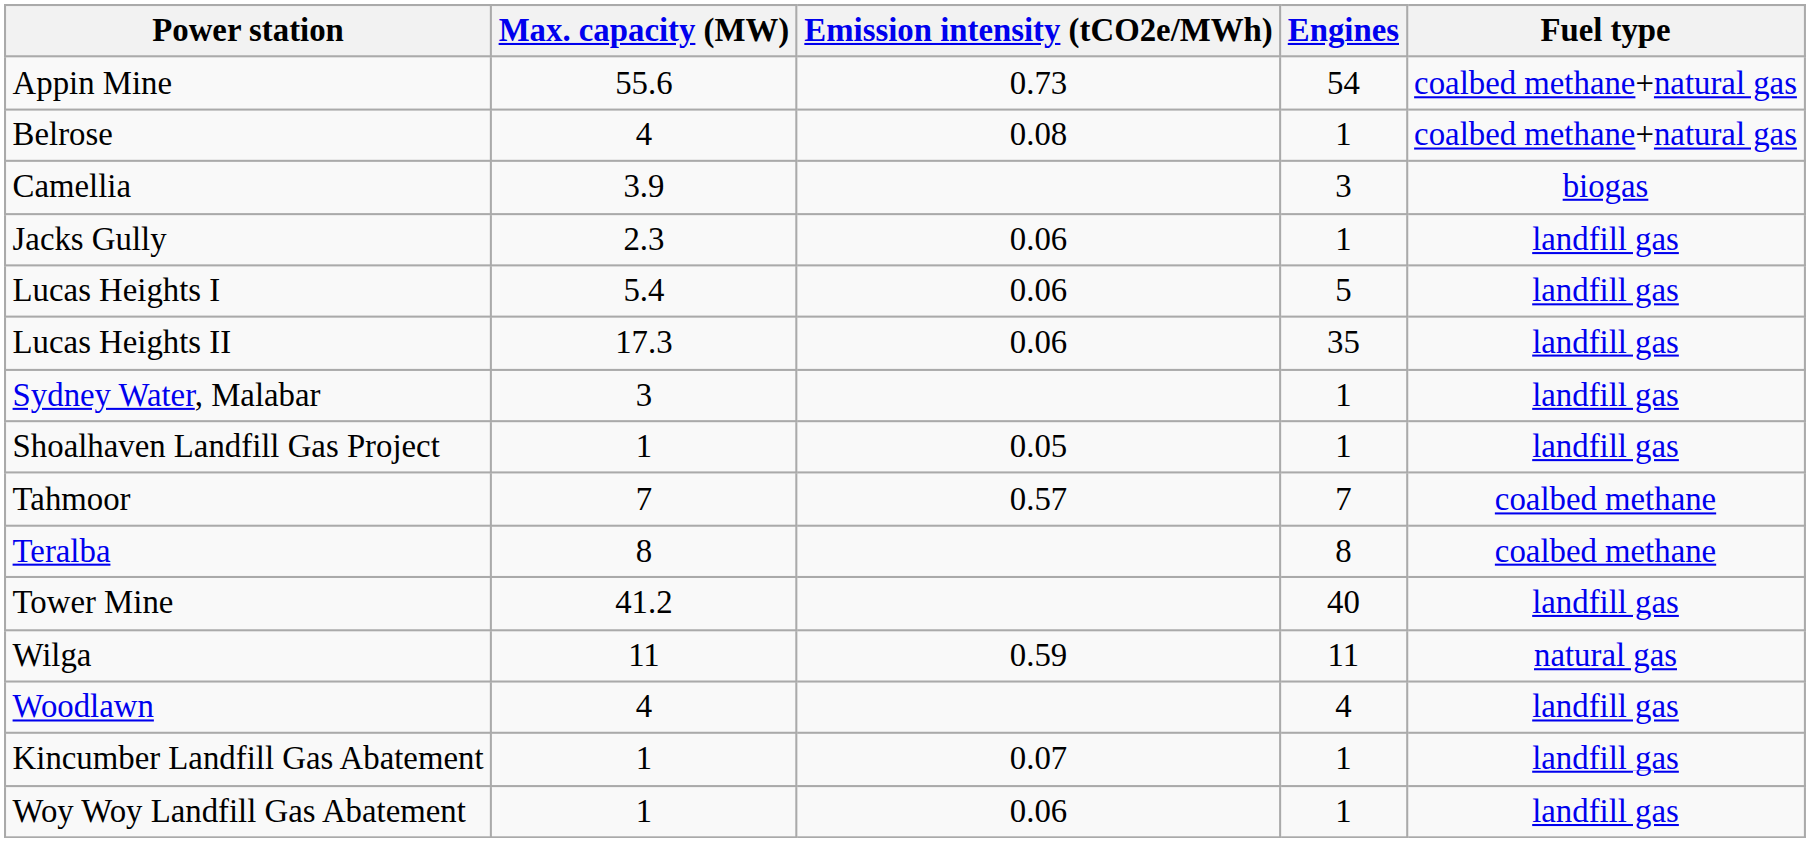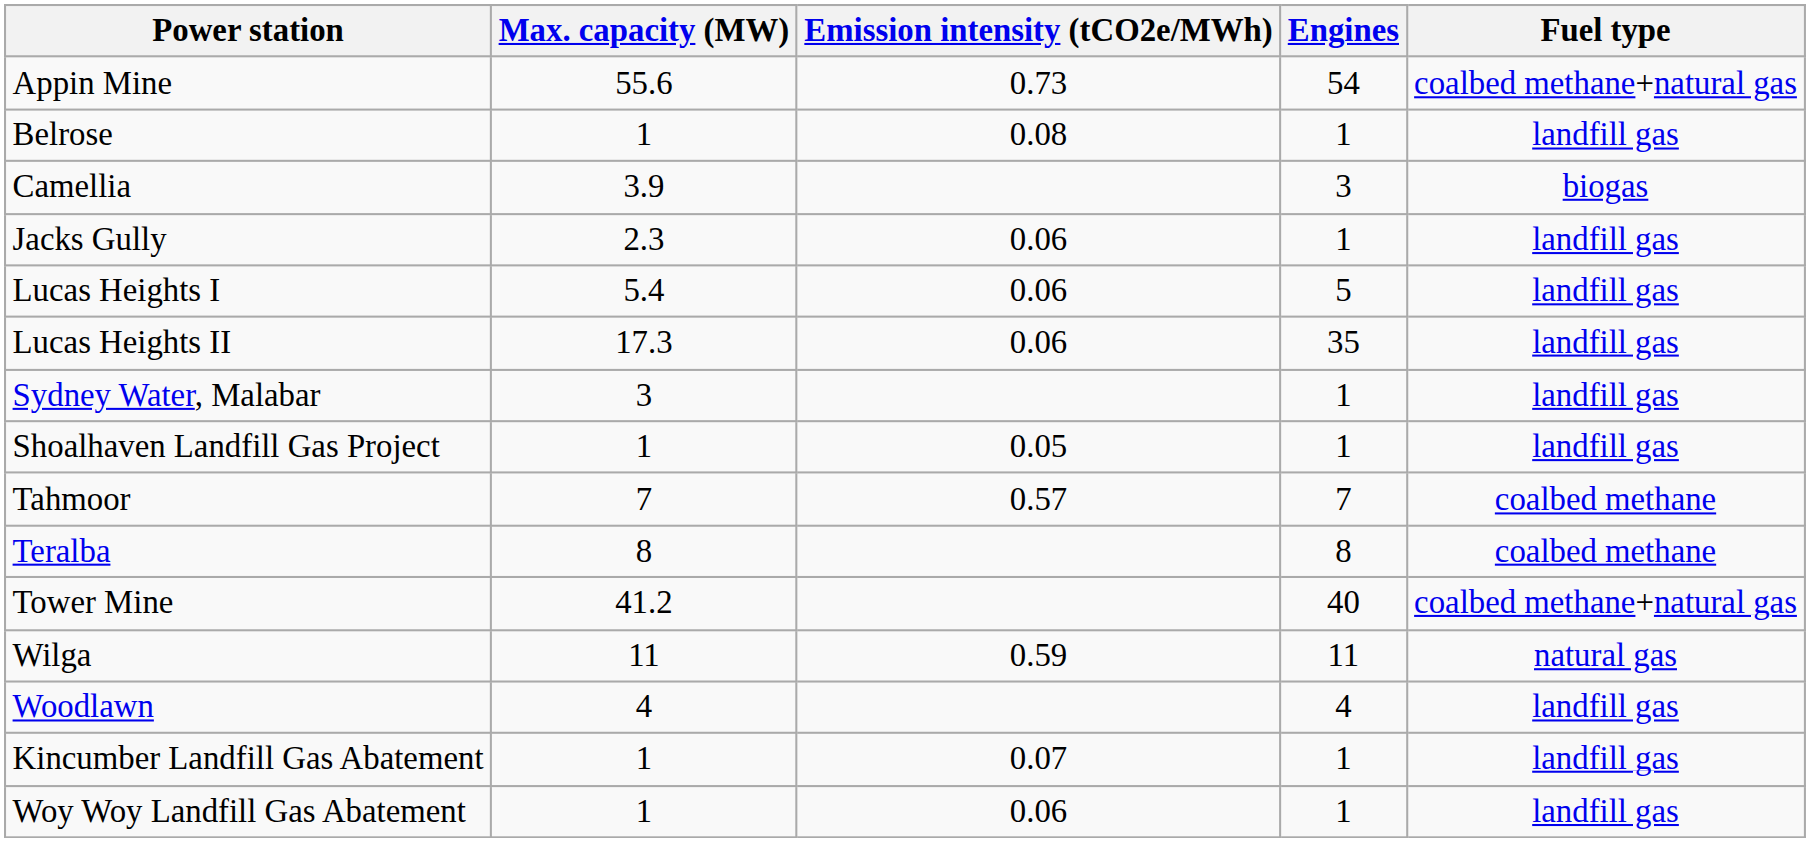Belrose | Max. capacity (MW): 4 -> 1
Belrose | Fuel type: coalbed methane+natural gas -> landfill gas
Tower Mine | Fuel type: landfill gas -> coalbed methane+natural gas
